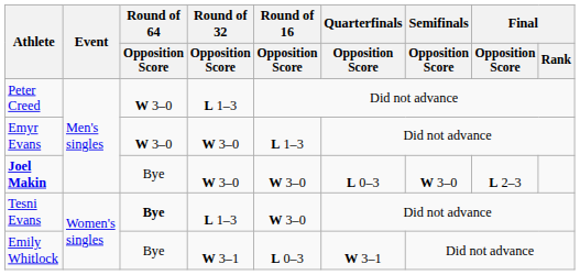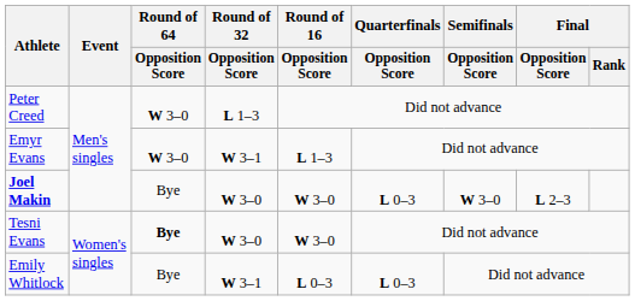Emyr Evans | Round of 32 / Opposition Score: W 3–0 -> W 3–1
Tesni Evans | Round of 32 / Opposition Score: L 1–3 -> W 3–0
Emily Whitlock | Quarterfinals / Opposition Score: W 3–1 -> L 0–3
